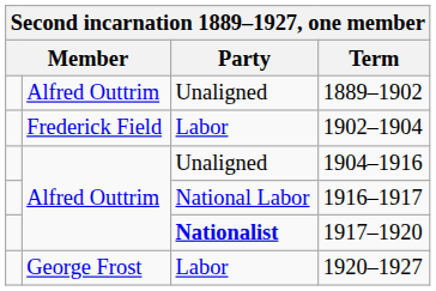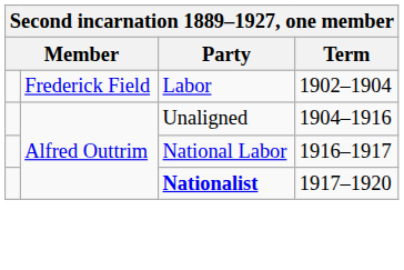- row: Alfred Outtrim | Unaligned | 1889–1902
- row: George Frost | Labor | 1920–1927
